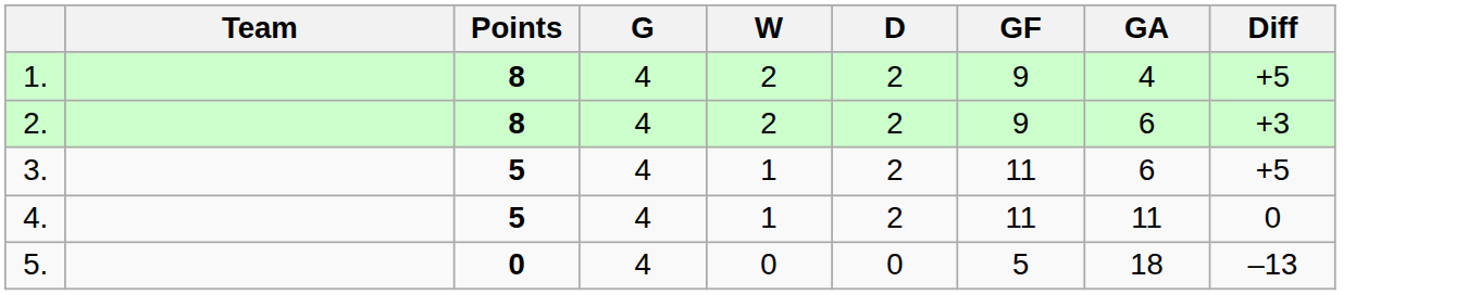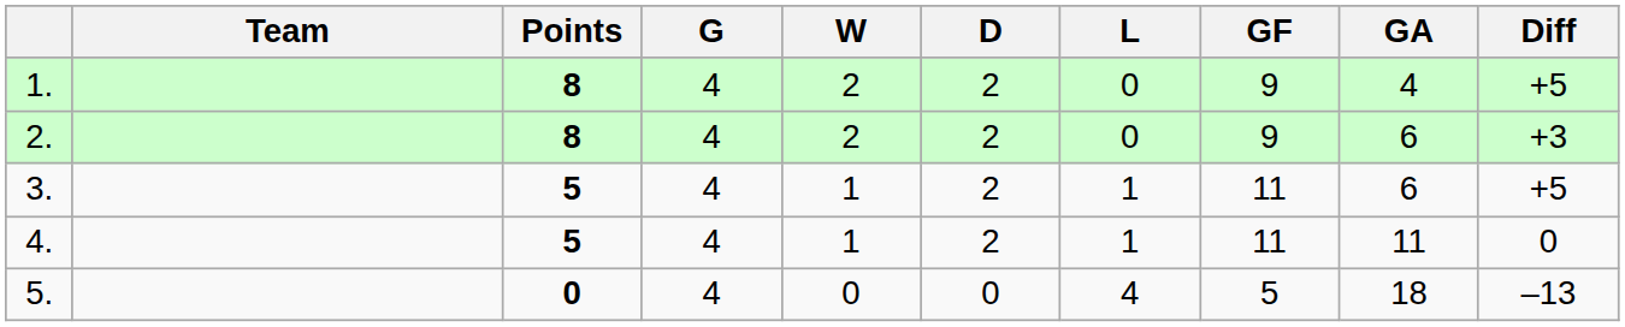+ column: L | 0 | 0 | 1 | 1 | 4
